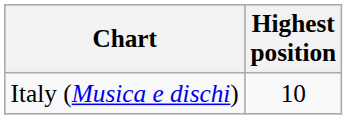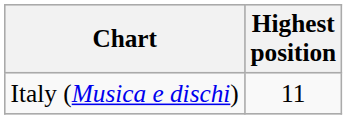Italy (Musica e dischi) | Highest position: 10 -> 11
